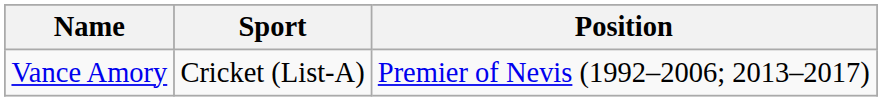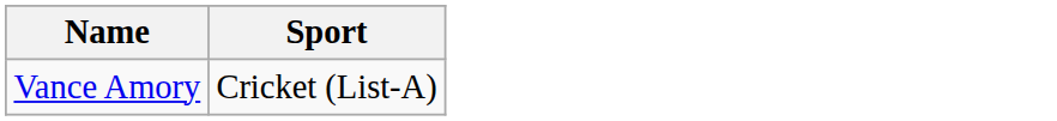- column: Position | Premier of Nevis (1992–2006; 2013–2017)
